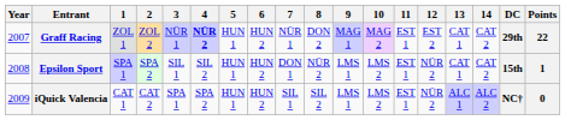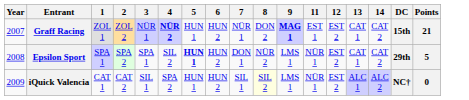- column: 10 | MAG 2 | LMS 2 | LMS 2
Graff Racing | 9: normal -> bold
Graff Racing | DC: 29th -> 15th
Graff Racing | Points: 22 -> 21
Epsilon Sport | 3: SIL 1 -> SPA 1
Epsilon Sport | 5: normal -> bold
Epsilon Sport | 11: EST 1 -> NÜR 1
Epsilon Sport | 12: NÜR 2 -> EST 2
Epsilon Sport | DC: 15th -> 29th
Epsilon Sport | Points: 1 -> 5
iQuick Valencia | 3: SPA 1 -> SIL 1
iQuick Valencia | 8: no background -> lightyellow background
iQuick Valencia | 11: EST 1 -> NÜR 1
iQuick Valencia | 12: NÜR 2 -> EST 2
